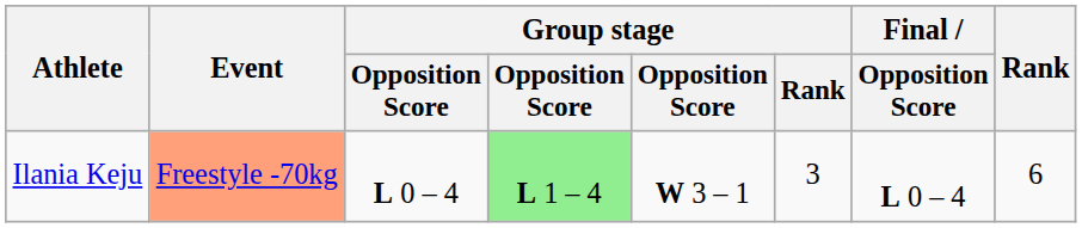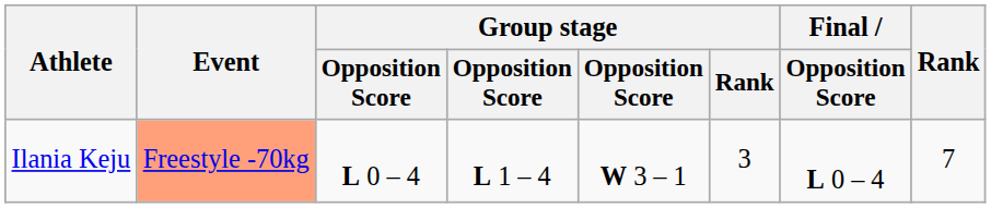Ilania Keju | column 4: lightgreen background -> no background
Ilania Keju | Rank: 6 -> 7
